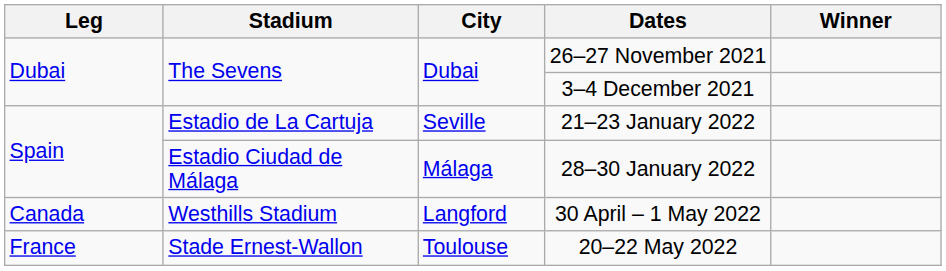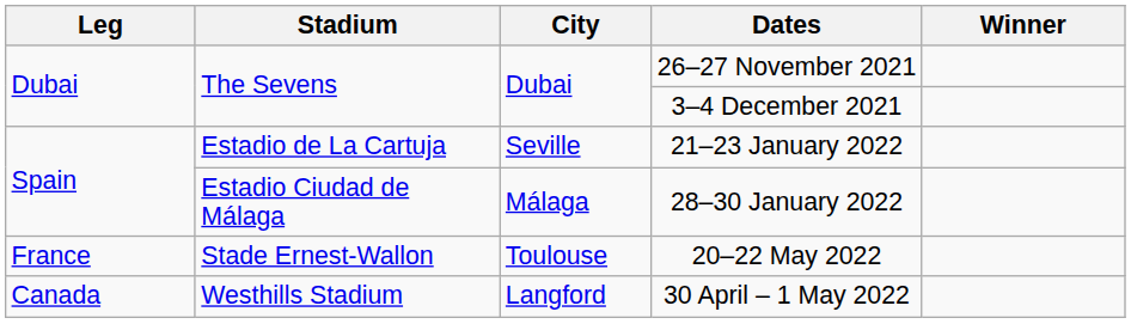rows swapped: 30 April – 1 May 2022 <-> 20–22 May 2022
